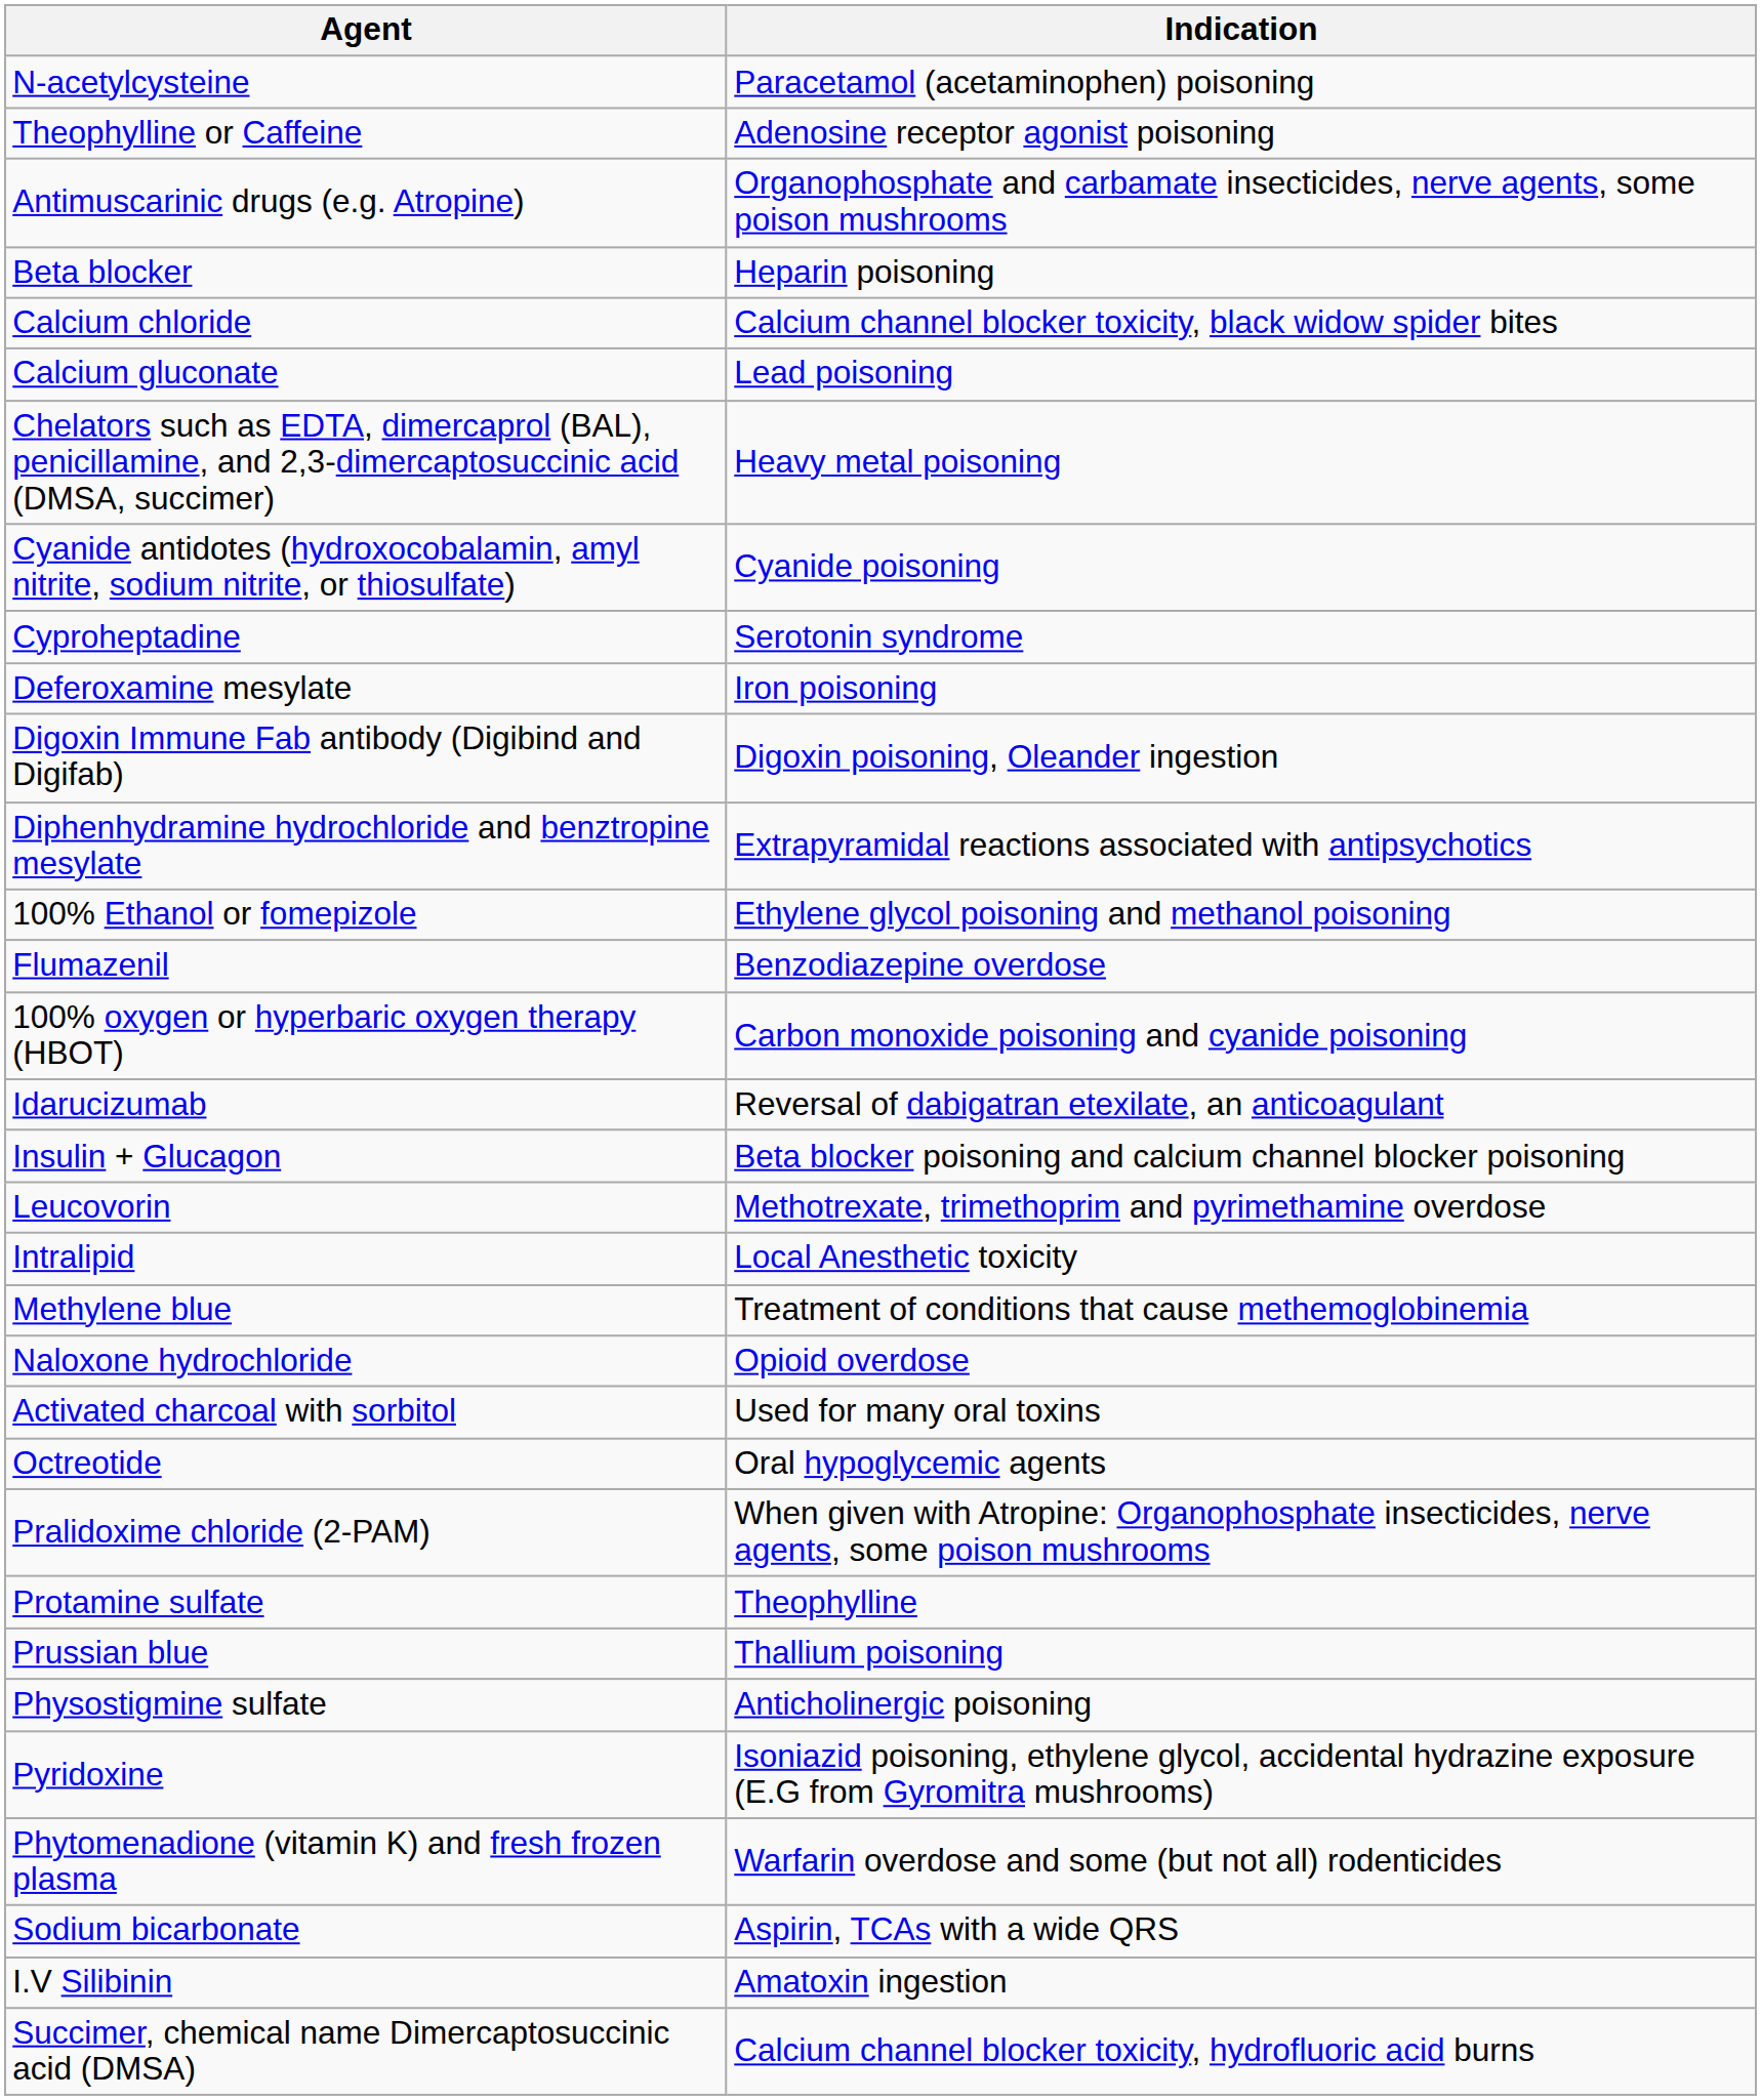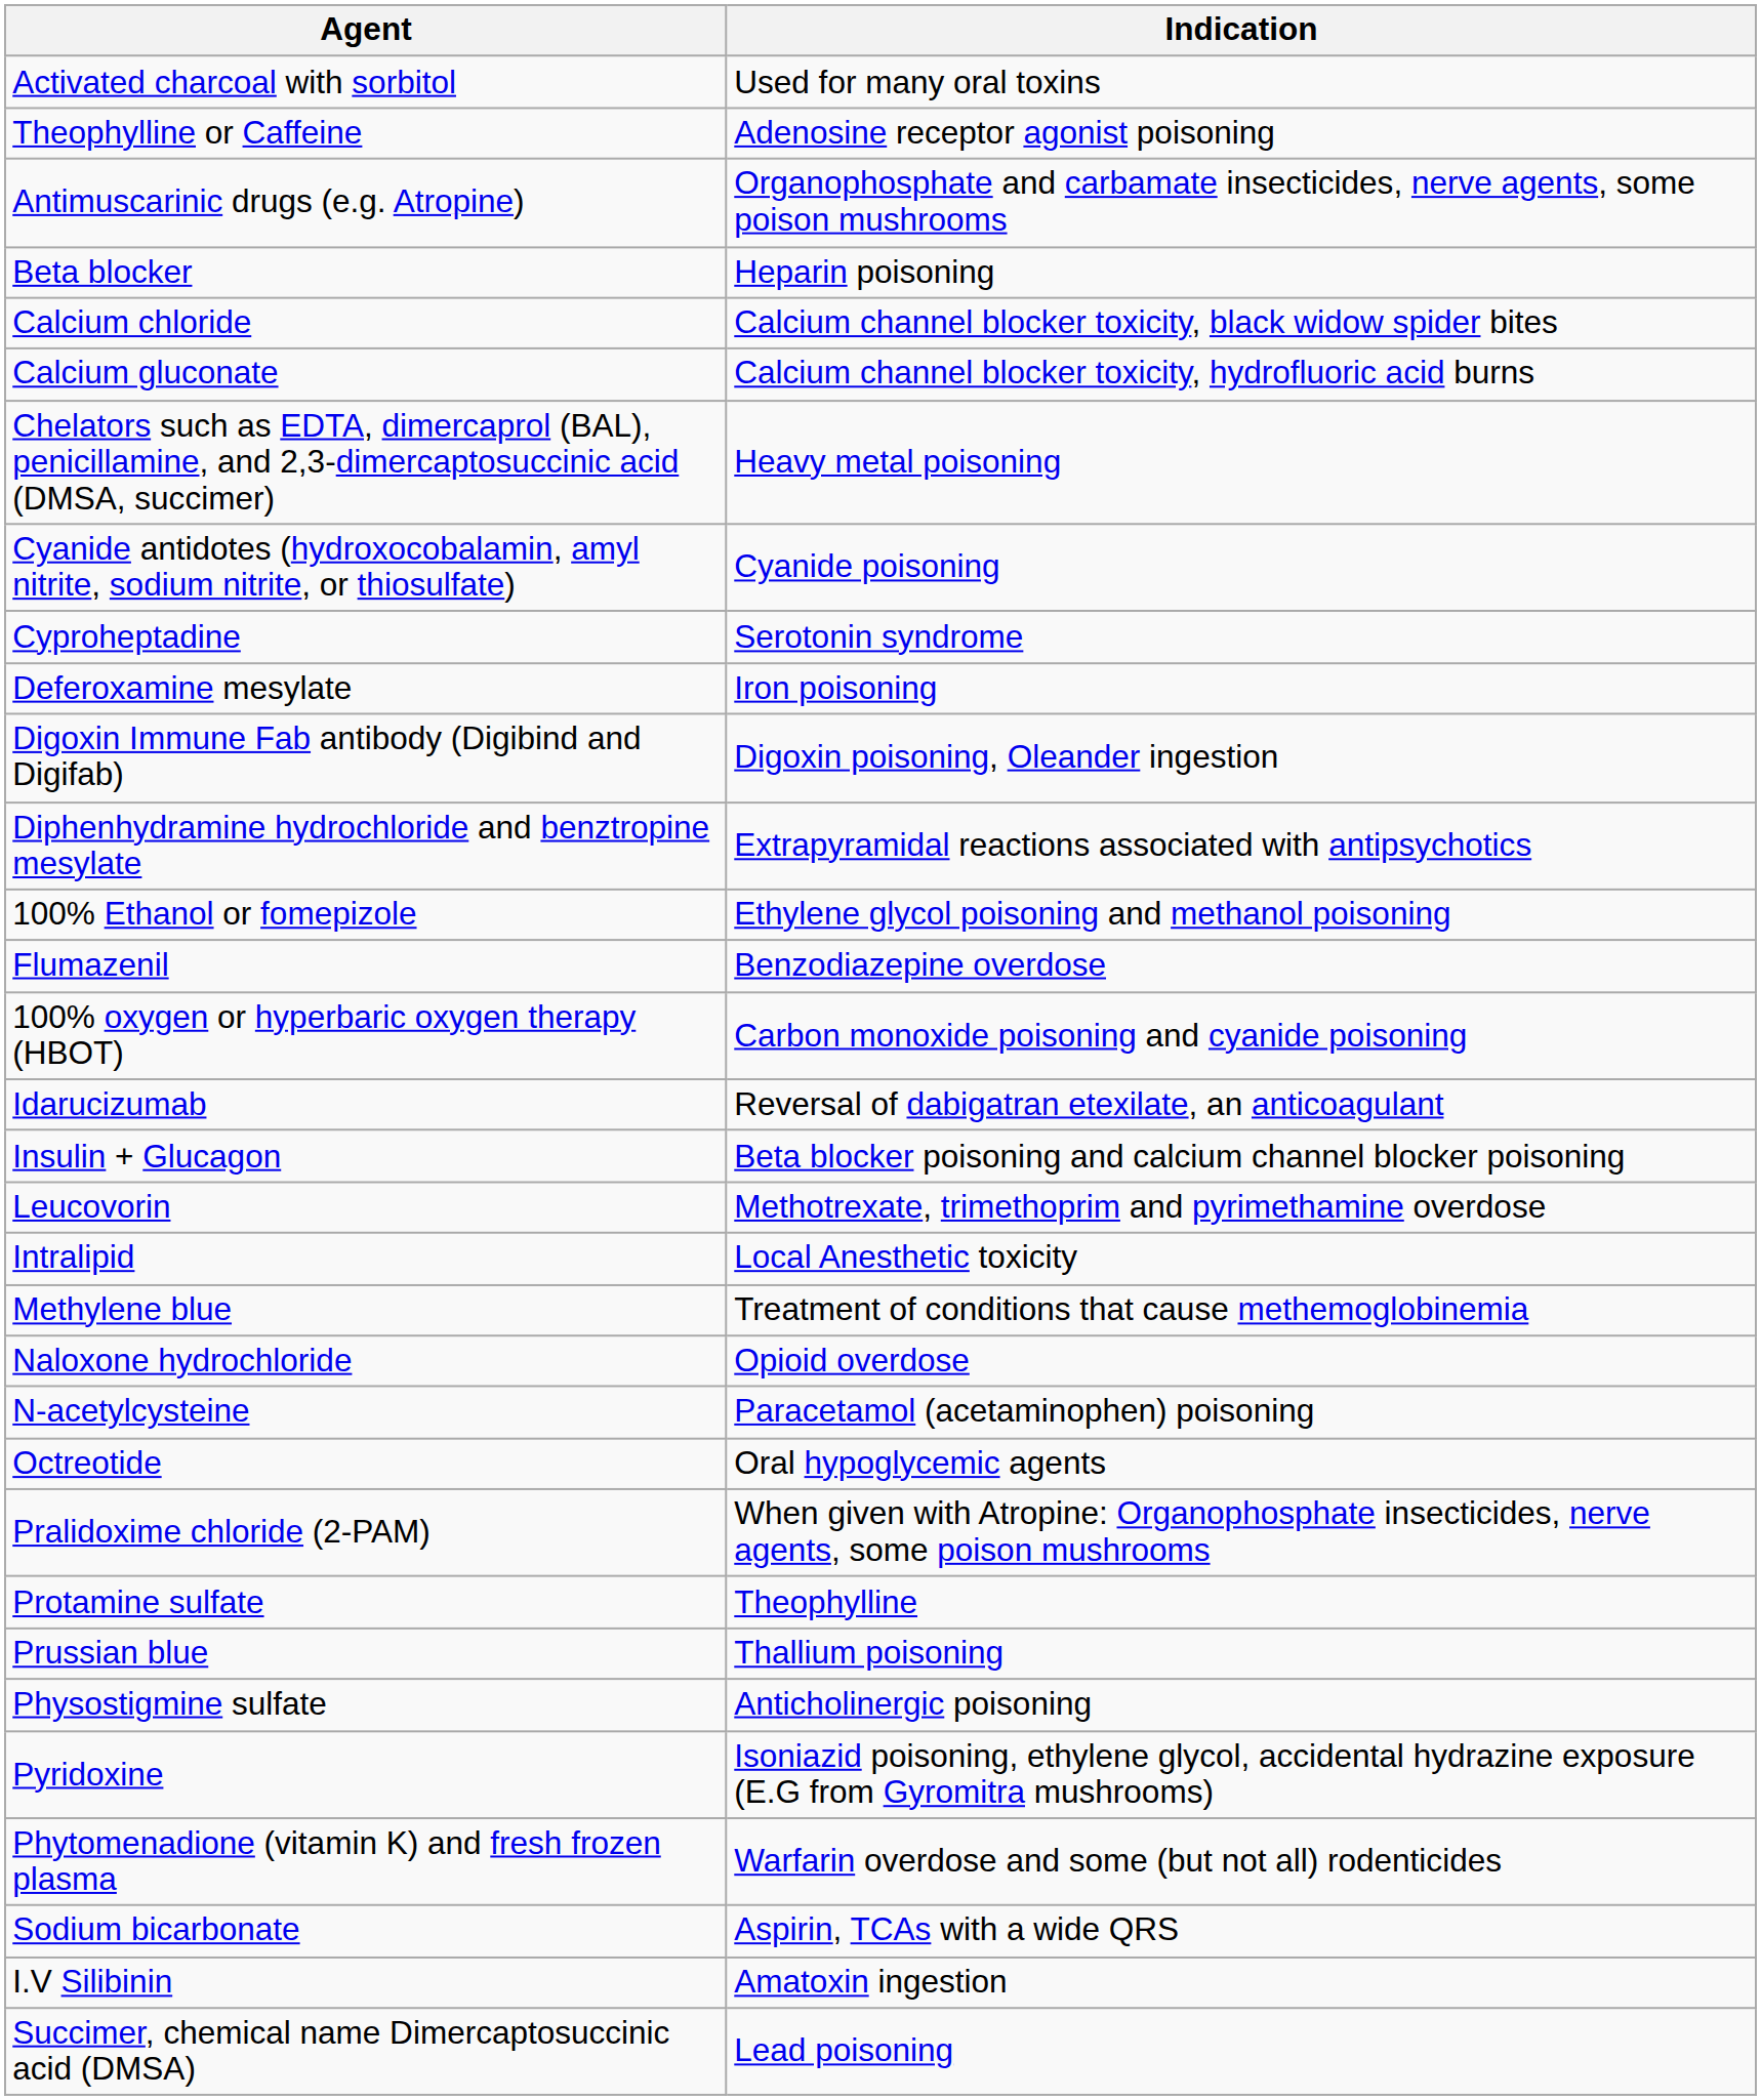rows swapped: Activated charcoal with sorbitol <-> N-acetylcysteine
Calcium gluconate | Indication: Lead poisoning -> Calcium channel blocker toxicity, hydrofluoric acid burns
Succimer, chemical name Dimercaptosuccinic acid (DMSA) | Indication: Calcium channel blocker toxicity, hydrofluoric acid burns -> Lead poisoning
